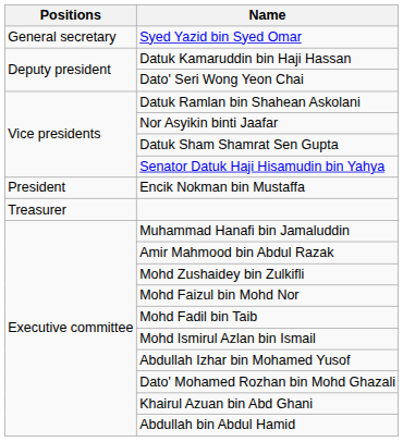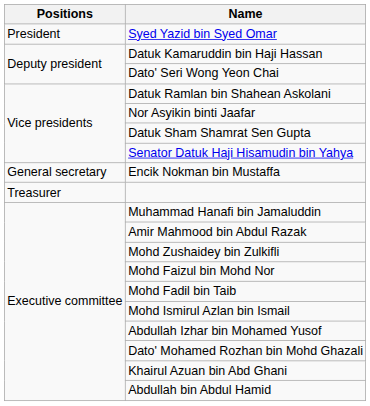Syed Yazid bin Syed Omar | Positions: General secretary -> President
Encik Nokman bin Mustaffa | Positions: President -> General secretary
